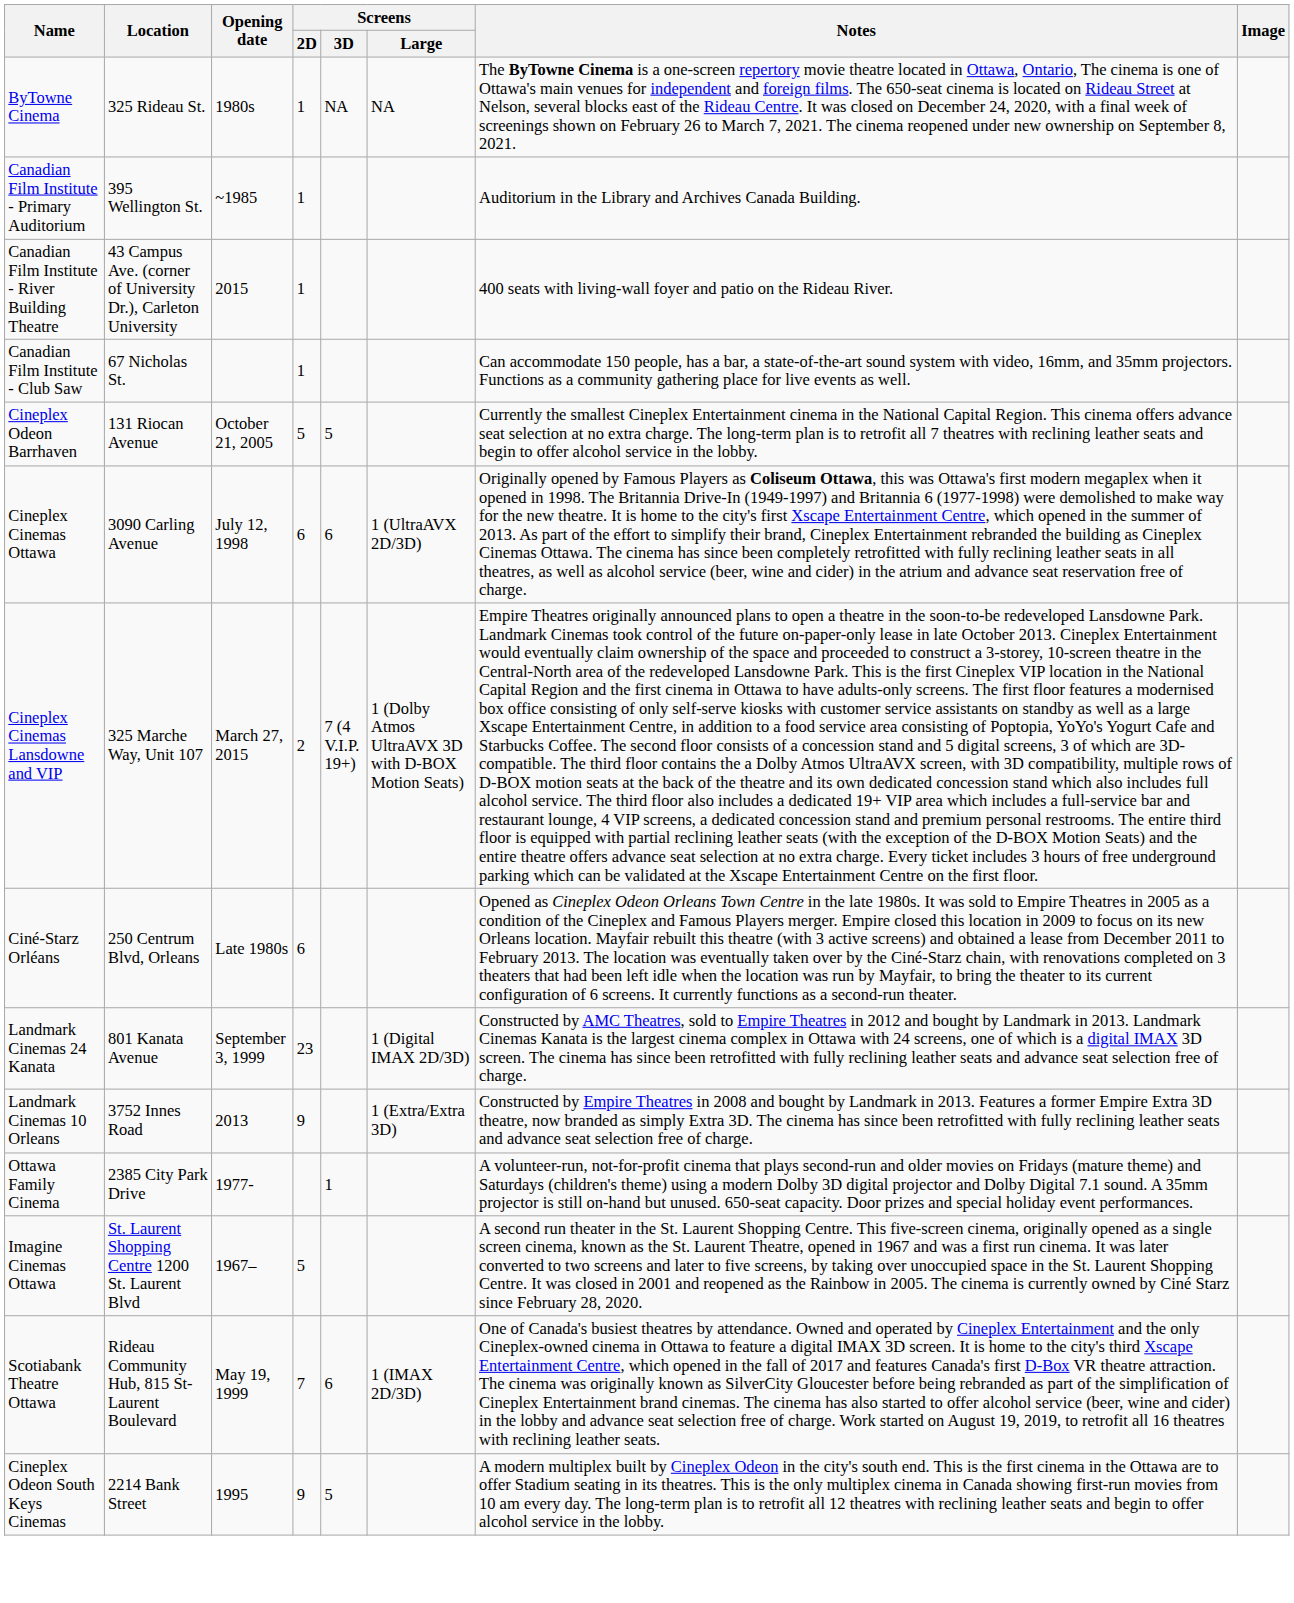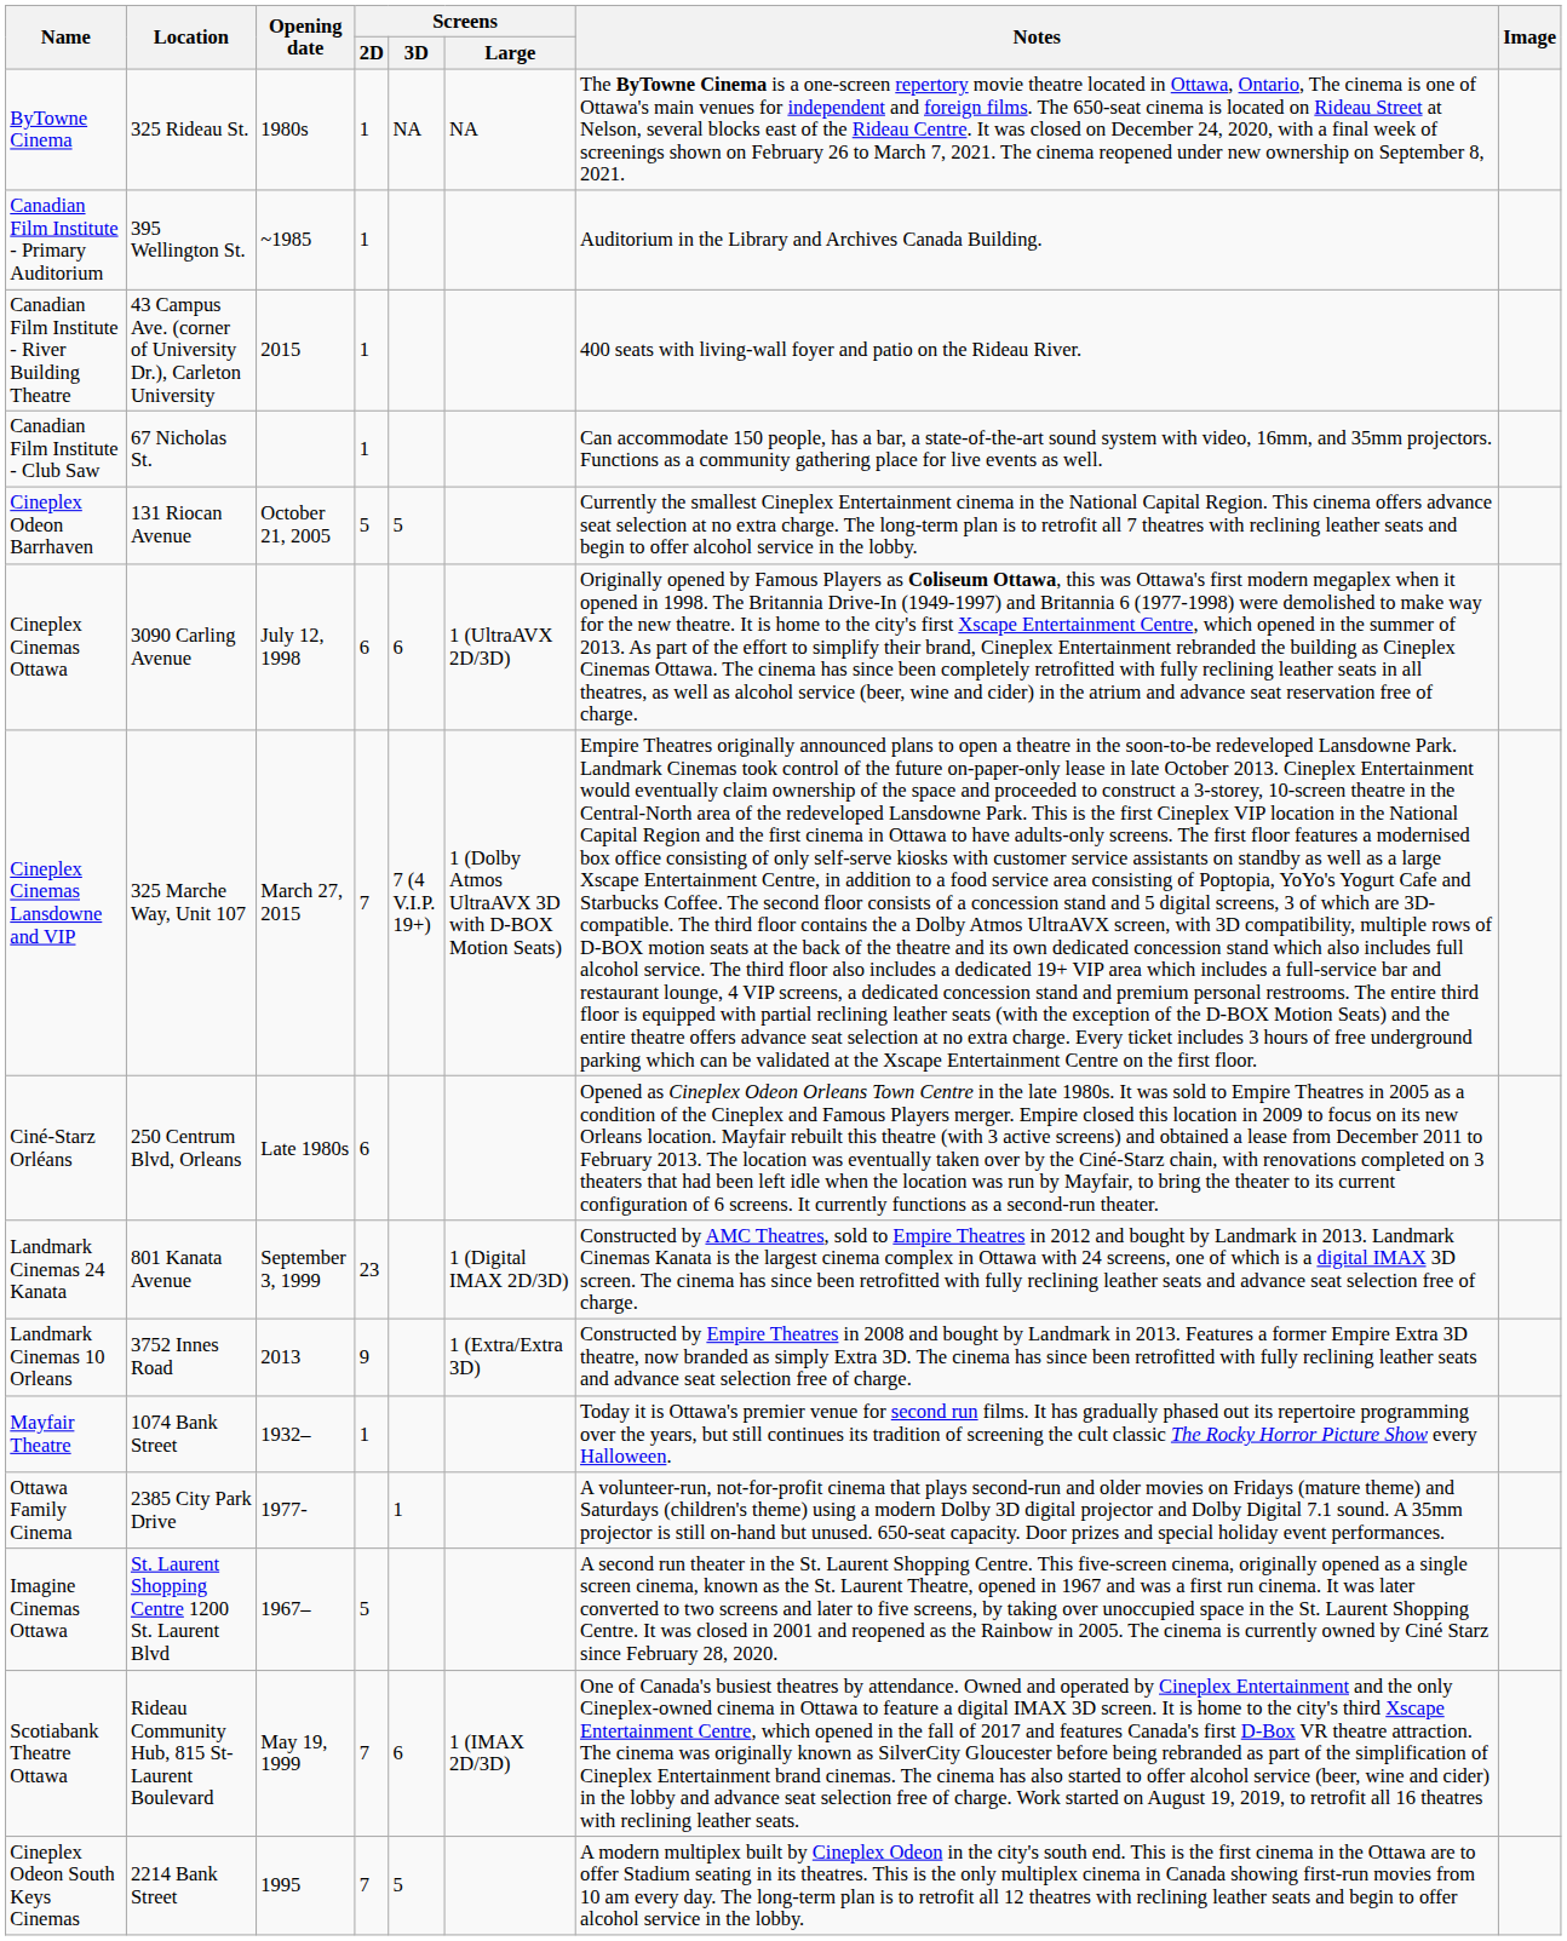Cineplex Cinemas Lansdowne and VIP | Screens / 2D: 2 -> 7
+ row: Mayfair Theatre | 1074 Bank Street | 1932– | 1 | Today it is Ottawa's premier venue for second run films. It has gradually phased out its repertoire programming over the years, but still continues its tradition of screening the cult classic The Rocky Horror Picture Show every Halloween.
Cineplex Odeon South Keys Cinemas | Screens / 2D: 9 -> 7
